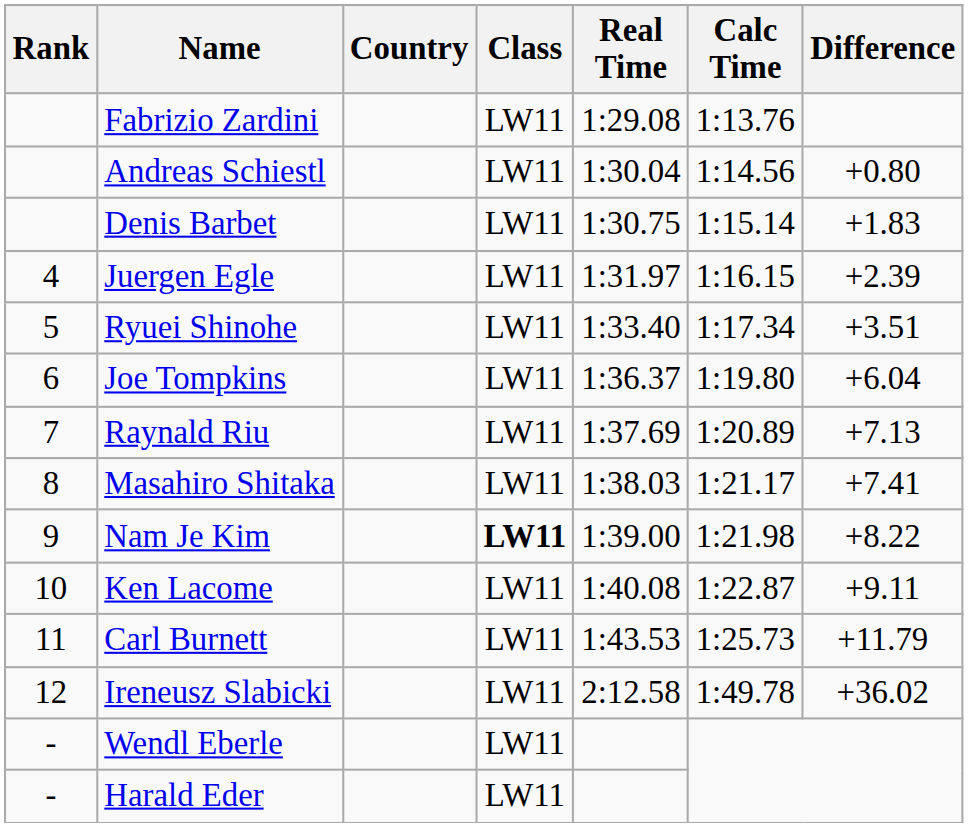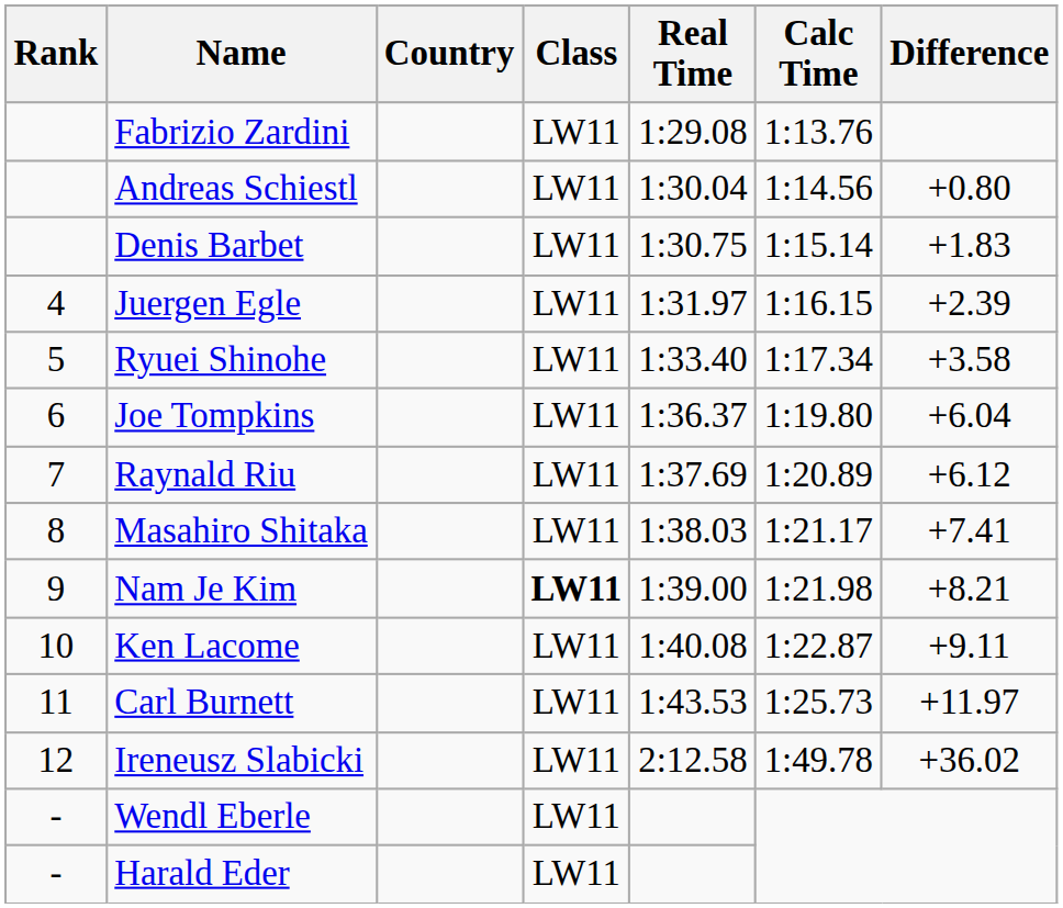Ryuei Shinohe | Difference: +3.51 -> +3.58
Raynald Riu | Difference: +7.13 -> +6.12
Nam Je Kim | Difference: +8.22 -> +8.21
Carl Burnett | Difference: +11.79 -> +11.97
